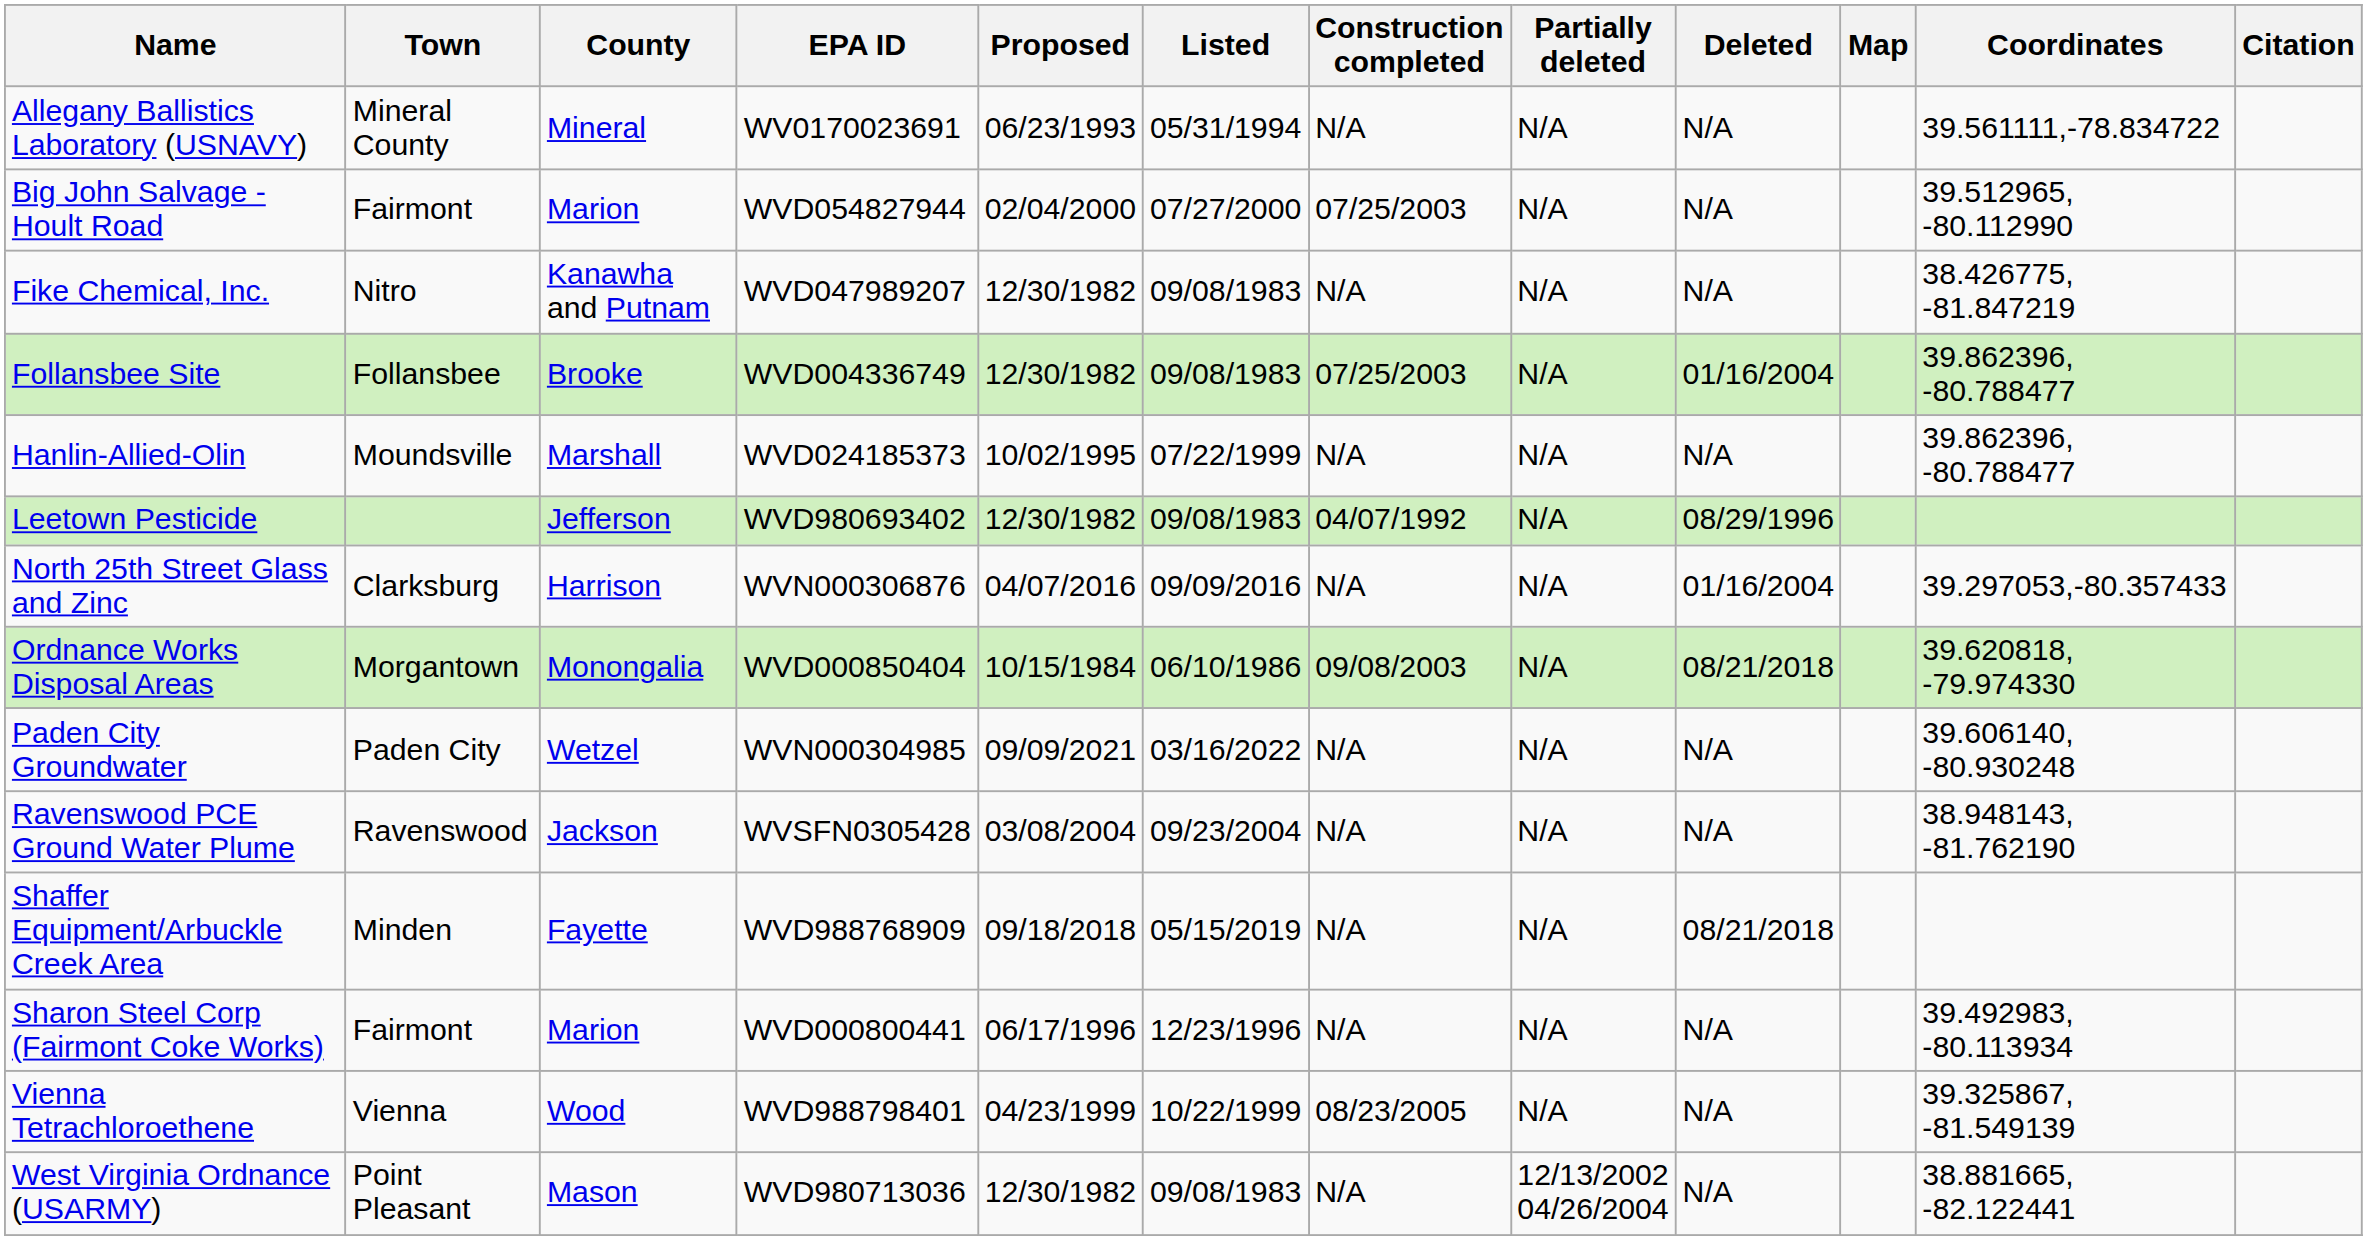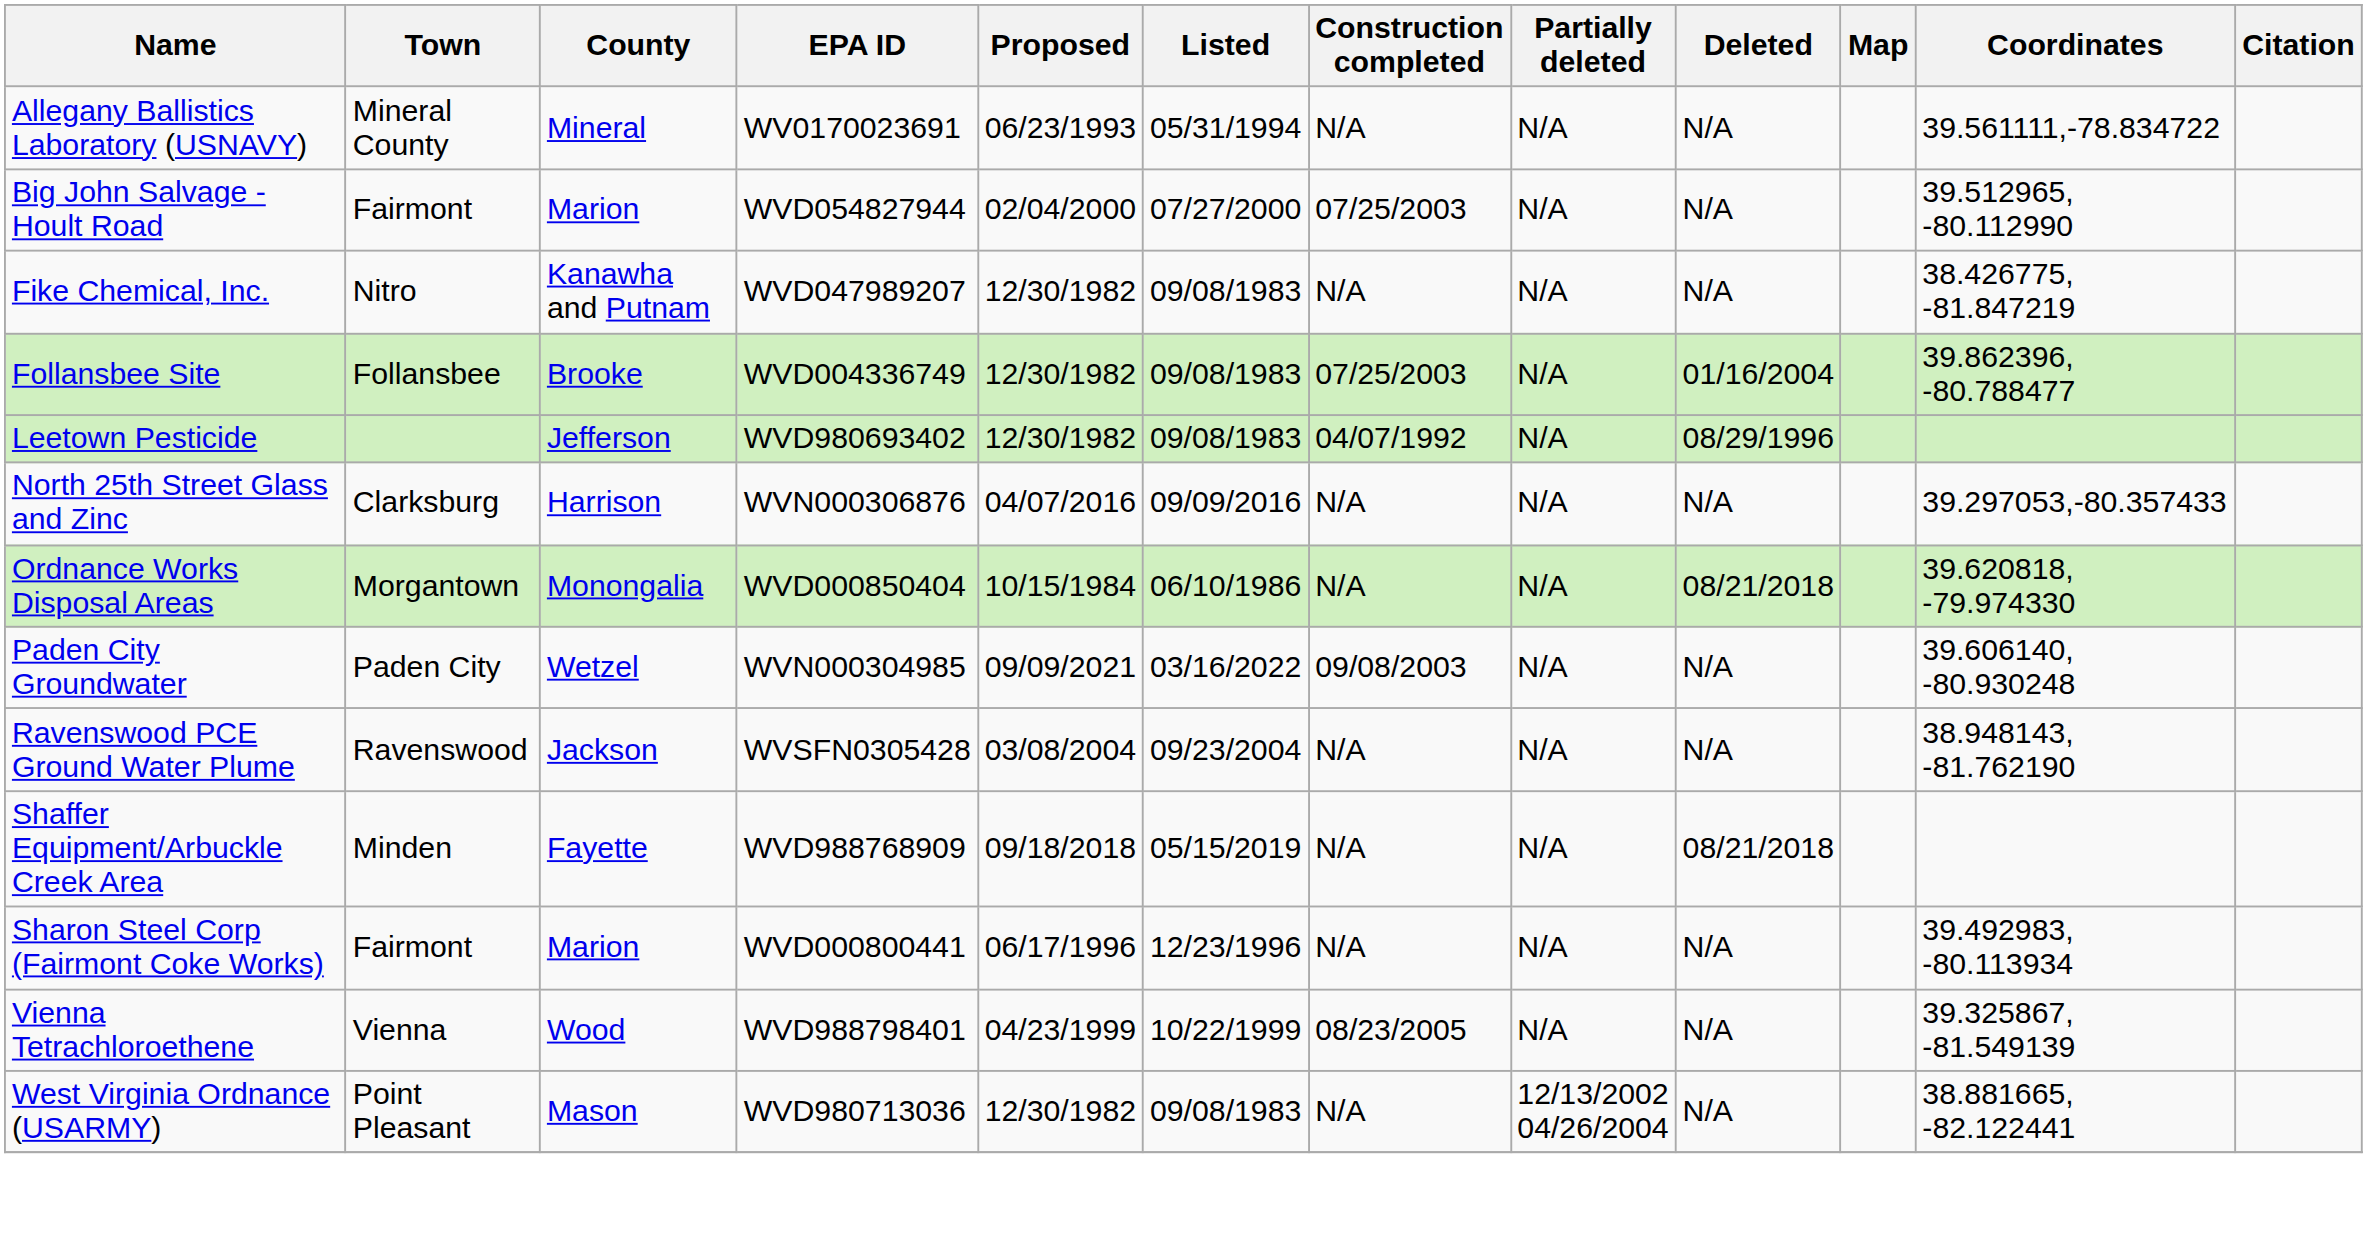- row: Hanlin-Allied-Olin | Moundsville | Marshall | WVD024185373 | 10/02/1995 | 07/22/1999 | N/A | N/A | N/A | 39.862396, -80.788477
North 25th Street Glass and Zinc | Deleted: 01/16/2004 -> N/A
Ordnance Works Disposal Areas | Construction completed: 09/08/2003 -> N/A
Paden City Groundwater | Construction completed: N/A -> 09/08/2003
